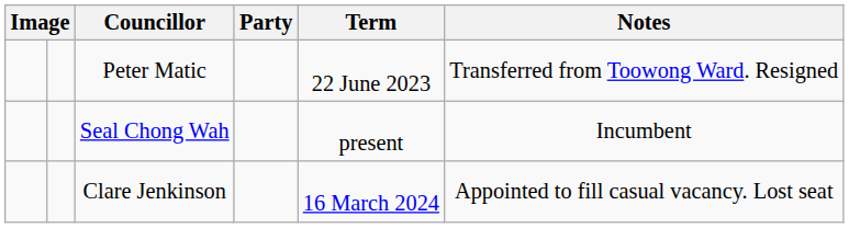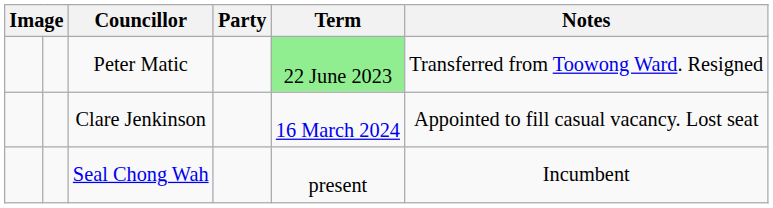Peter Matic | Term: no background -> lightgreen background
rows swapped: Clare Jenkinson <-> Seal Chong Wah
